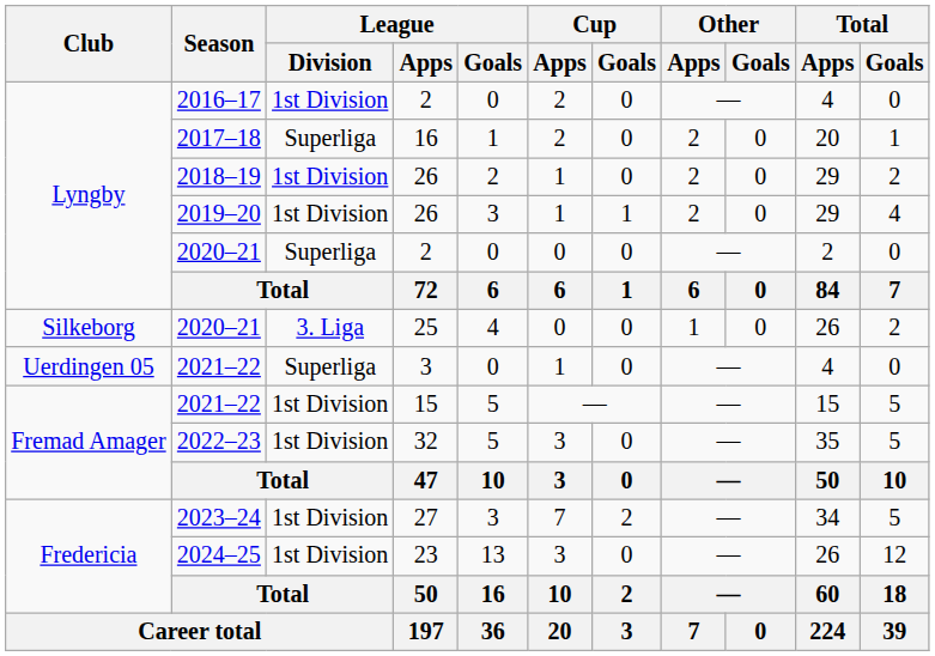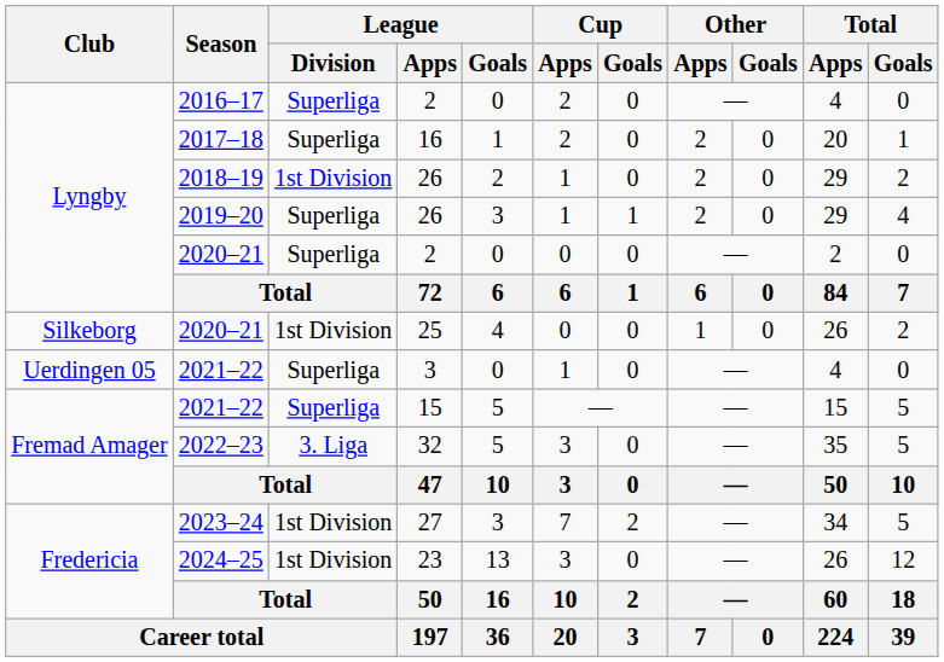2016–17 | League / Division: 1st Division -> Superliga
2019–20 | League / Division: 1st Division -> Superliga
2020–21 / 25 | League / Division: 3. Liga -> 1st Division
2021–22 / 15 | League / Division: 1st Division -> Superliga
2022–23 | League / Division: 1st Division -> 3. Liga
